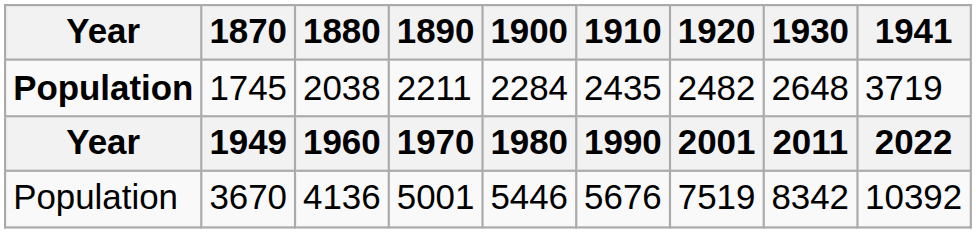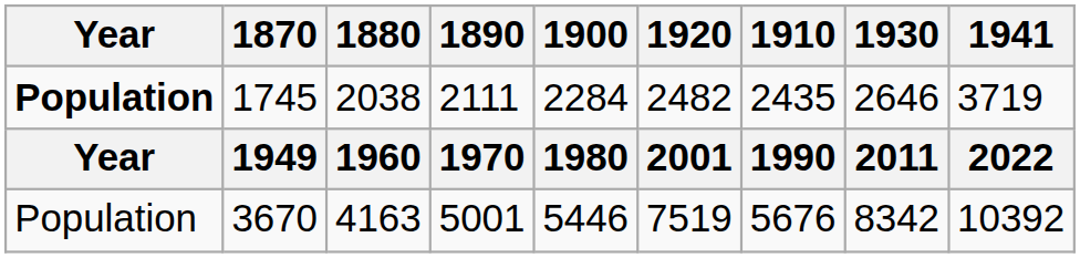columns swapped: 1910 <-> 1920
1745 | 1890: 2211 -> 2111
1745 | 1930: 2648 -> 2646
3670 | 1880: 4136 -> 4163
